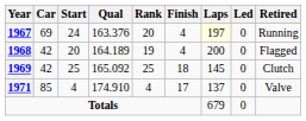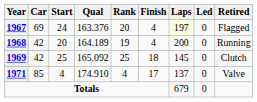1967 | Retired: Running -> Flagged
1968 | Retired: Flagged -> Running
